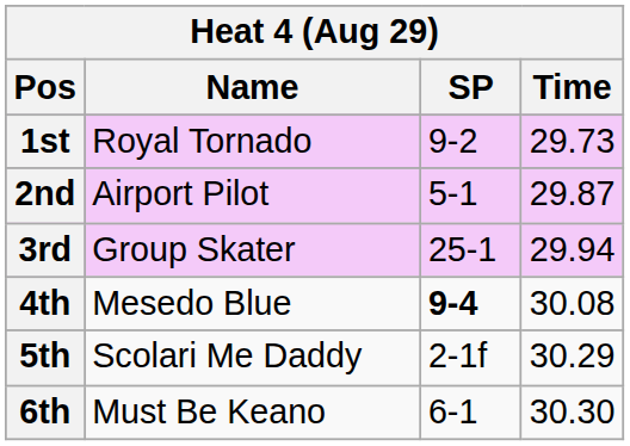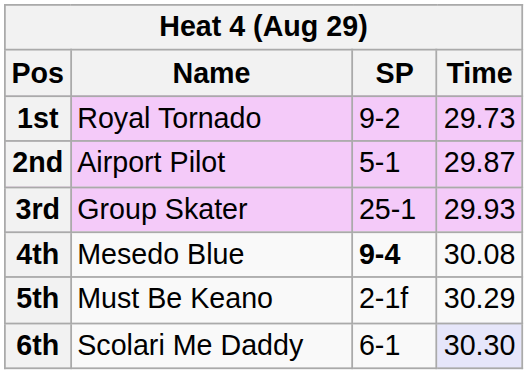3rd | Time: 29.94 -> 29.93
5th | Name: Scolari Me Daddy -> Must Be Keano
6th | Name: Must Be Keano -> Scolari Me Daddy
6th | Time: no background -> lavender background
